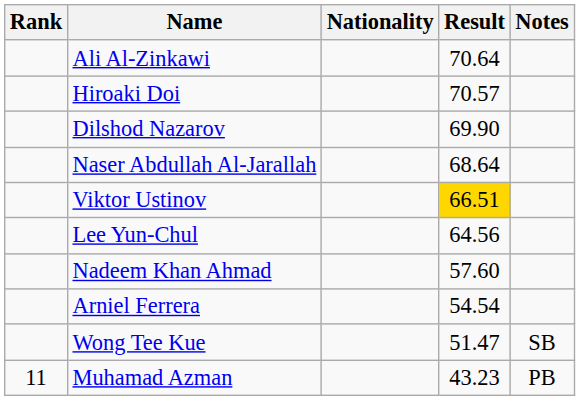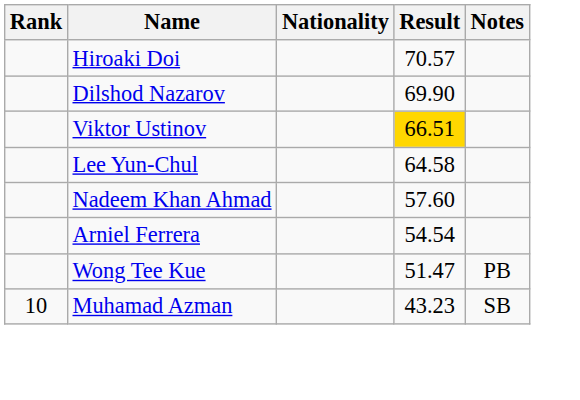- row: Ali Al-Zinkawi | 70.64
- row: Naser Abdullah Al-Jarallah | 68.64
Lee Yun-Chul | Result: 64.56 -> 64.58
Wong Tee Kue | Notes: SB -> PB
Muhamad Azman | Rank: 11 -> 10
Muhamad Azman | Notes: PB -> SB
